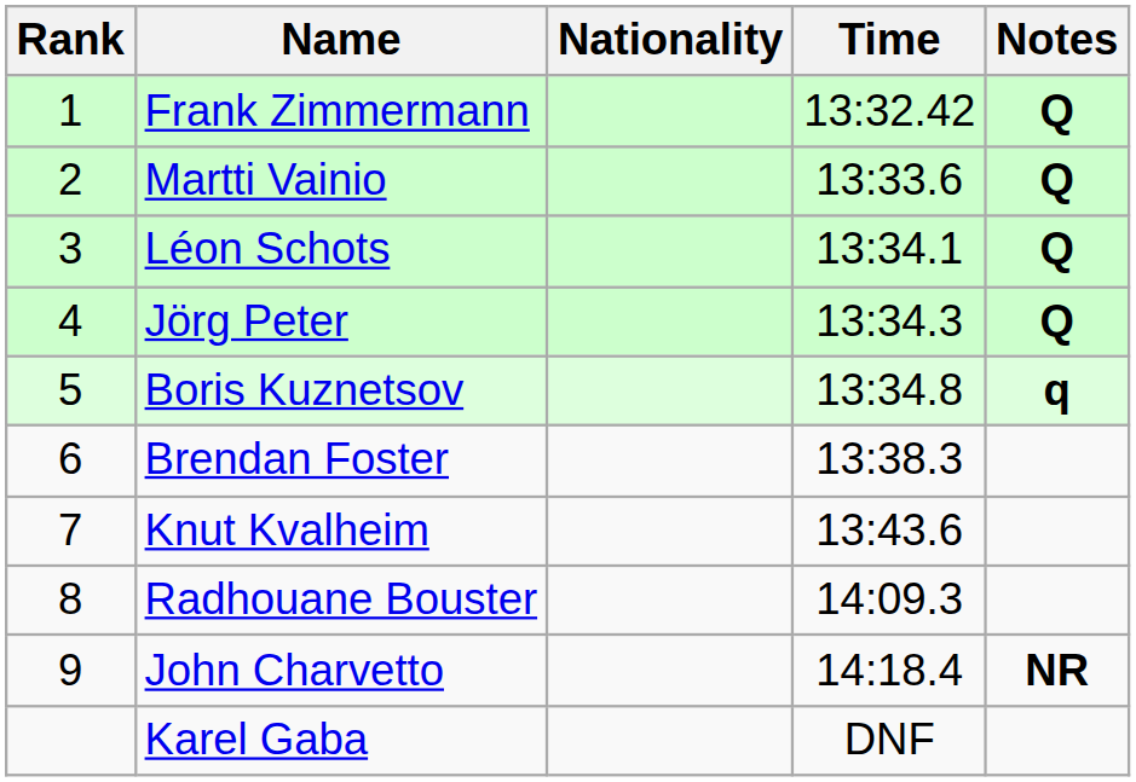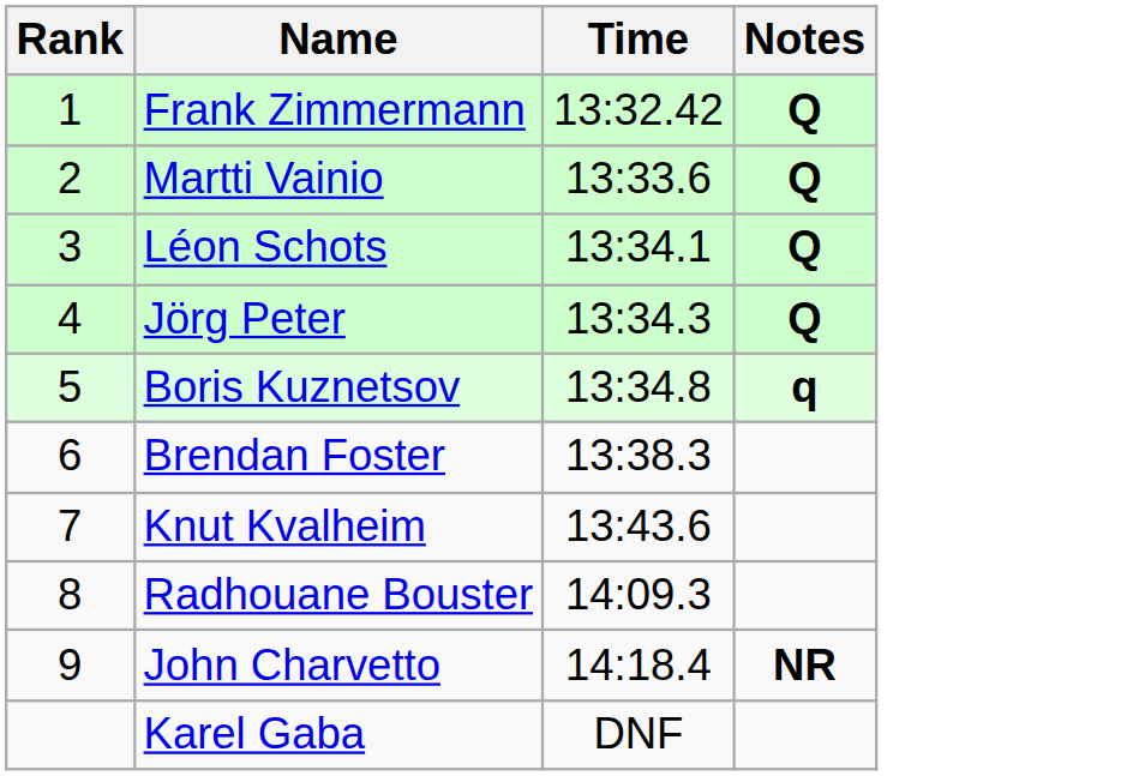- column: Nationality
